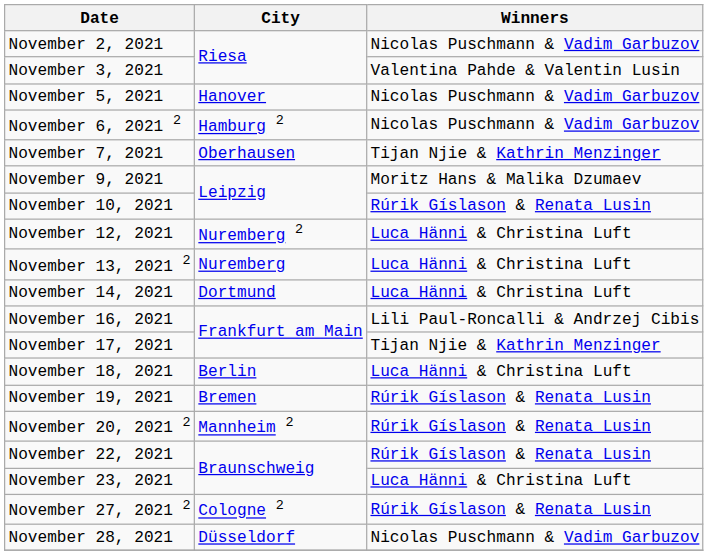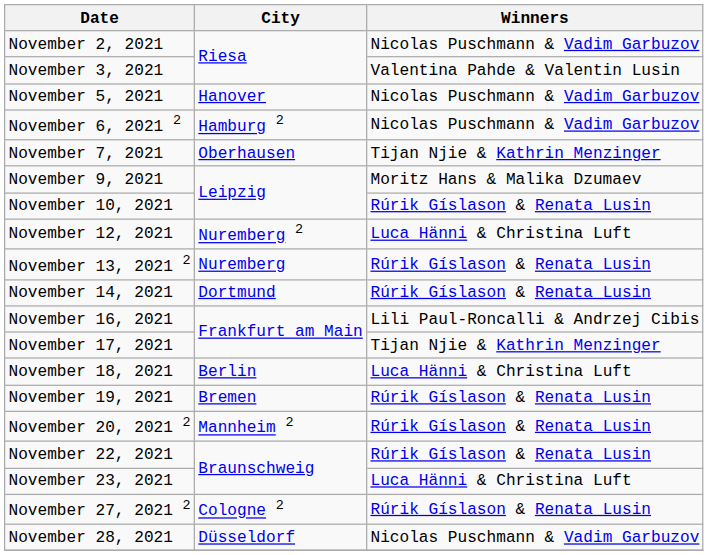November 13, 2021 2 | Winners: Luca Hänni & Christina Luft -> Rúrik Gíslason & Renata Lusin
November 14, 2021 | Winners: Luca Hänni & Christina Luft -> Rúrik Gíslason & Renata Lusin
